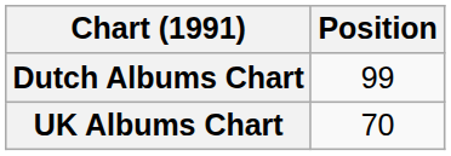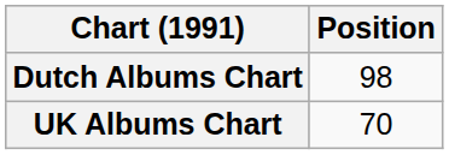Dutch Albums Chart | Position: 99 -> 98
